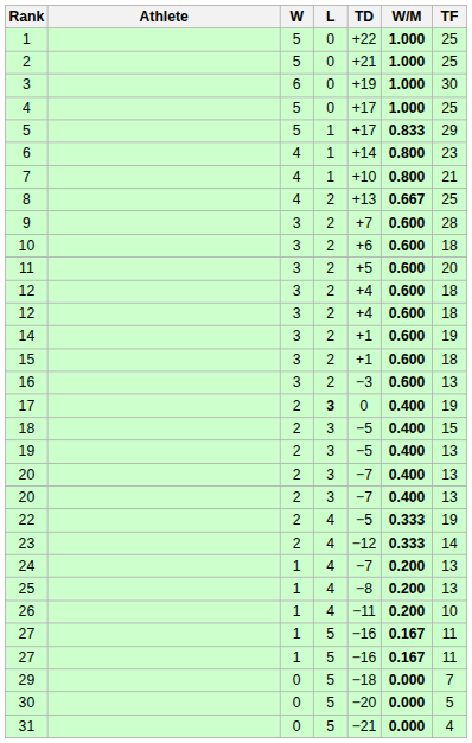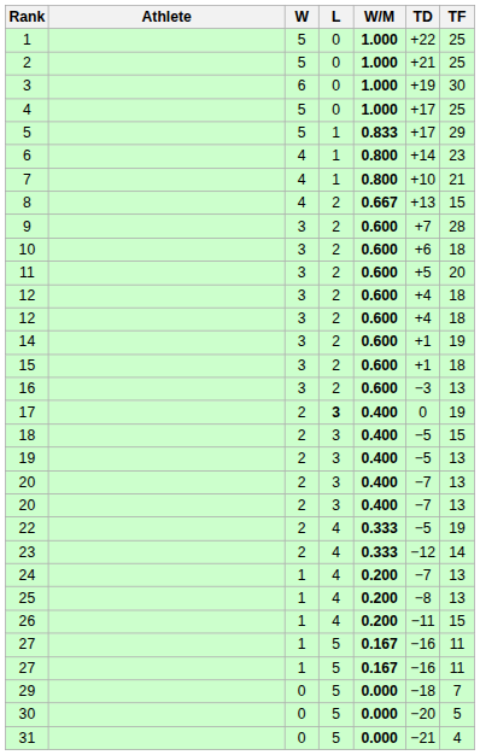columns swapped: W/M <-> TD
8 | TF: 25 -> 15
26 | TF: 10 -> 15
